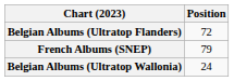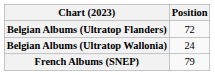rows swapped: Belgian Albums (Ultratop Wallonia) <-> French Albums (SNEP)
